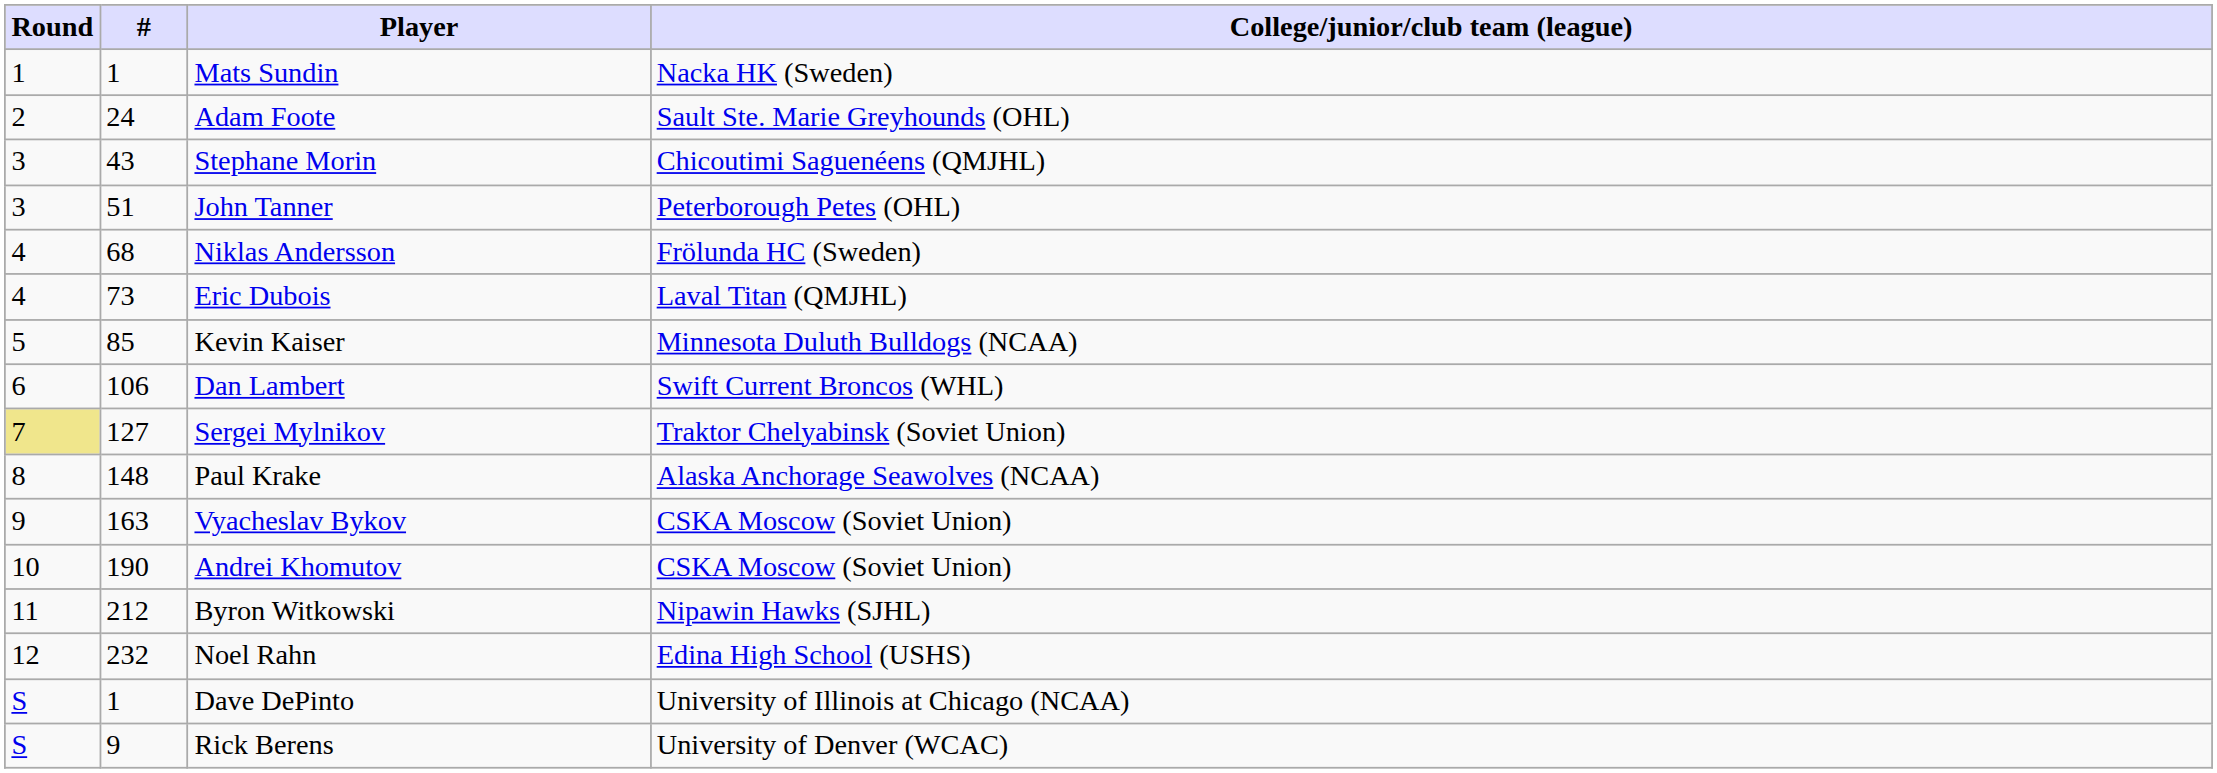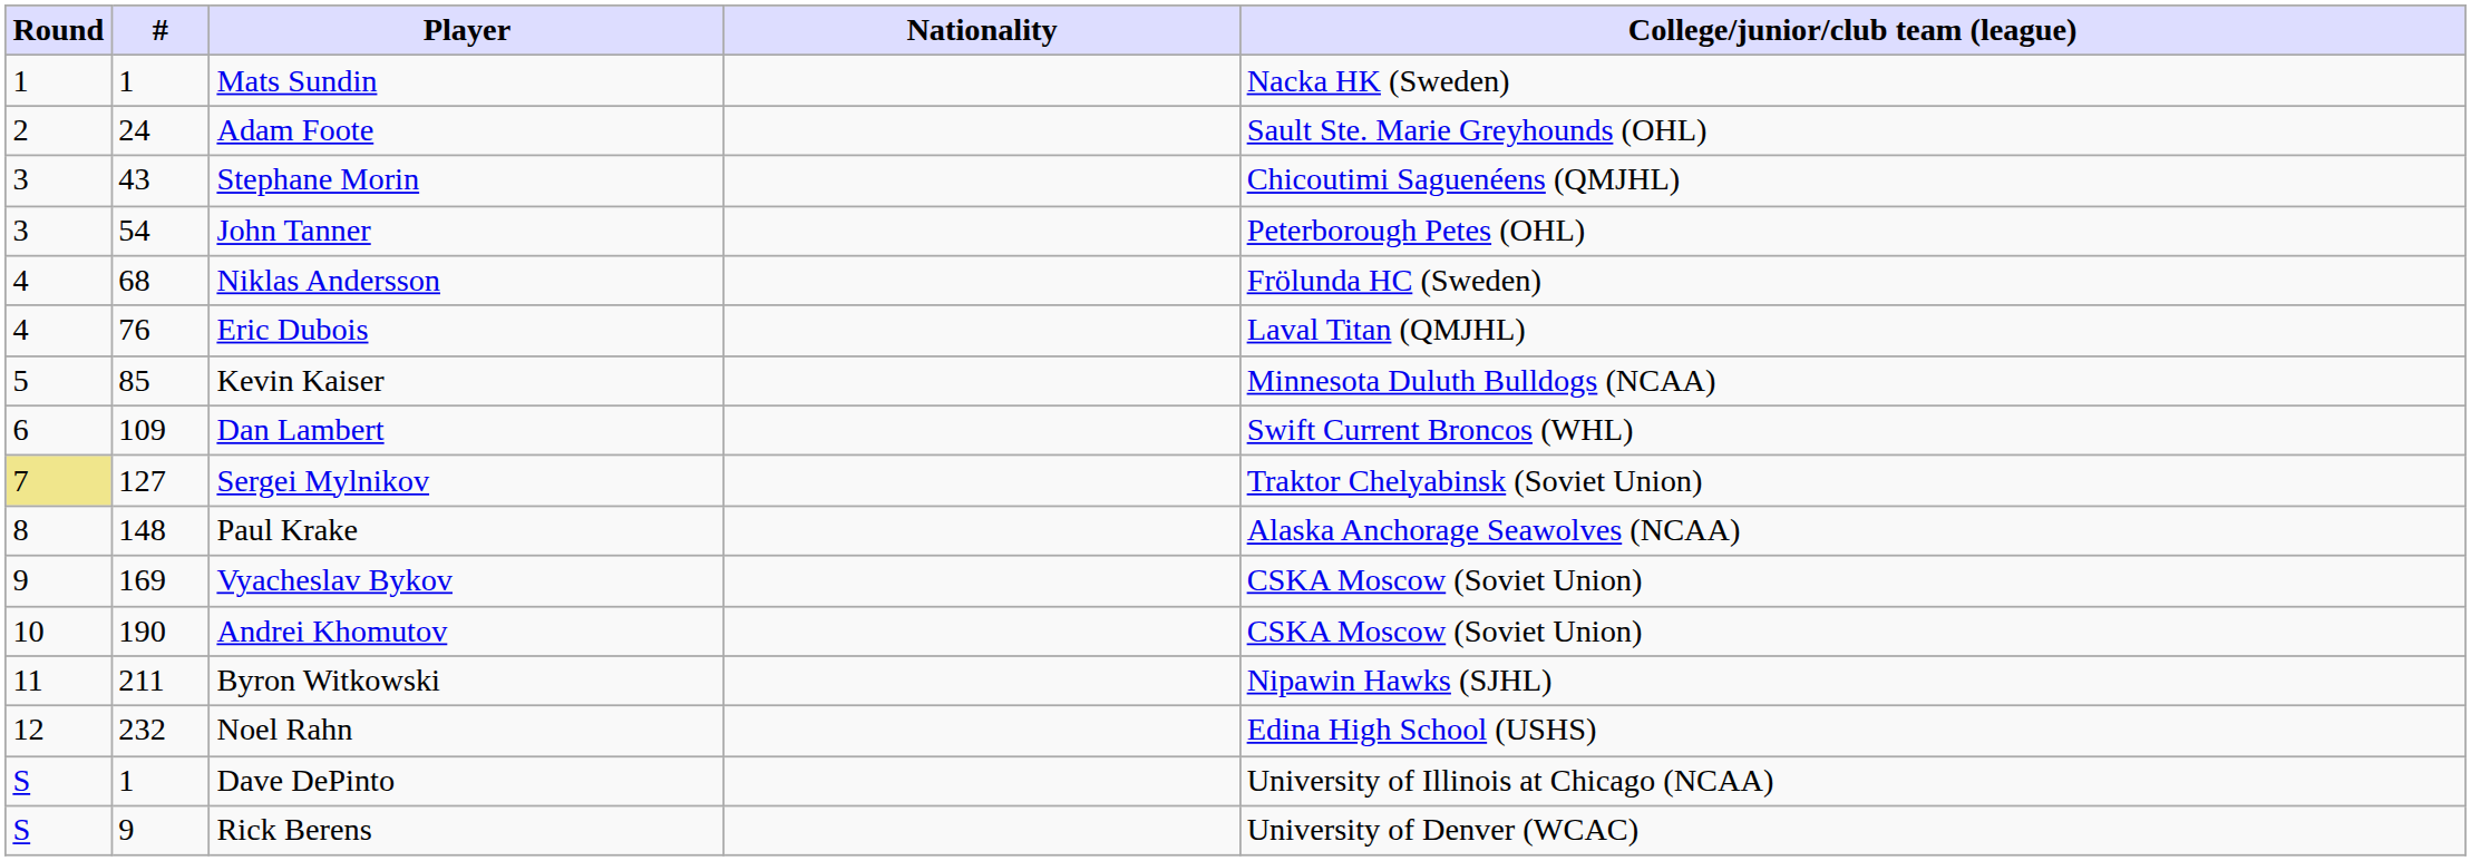+ column: Nationality
John Tanner | #: 51 -> 54
Eric Dubois | #: 73 -> 76
Dan Lambert | #: 106 -> 109
Vyacheslav Bykov | #: 163 -> 169
Byron Witkowski | #: 212 -> 211
